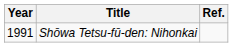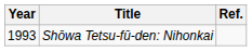Shōwa Tetsu-fū-den: Nihonkai | Year: 1991 -> 1993
